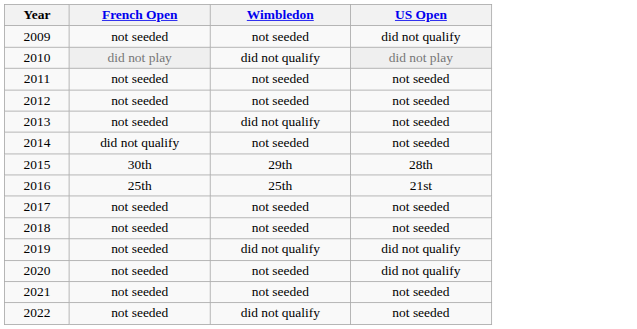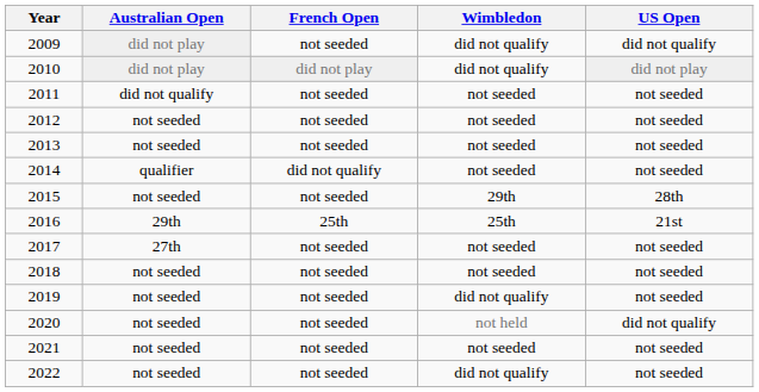+ column: Australian Open | did not play | did not play | did not qualify | not seeded | not seeded | qualifier | not seeded | 29th | 27th | not seeded | not seeded | not seeded | not seeded | not seeded
2009 | Wimbledon: not seeded -> did not qualify
2013 | Wimbledon: did not qualify -> not seeded
2015 | French Open: 30th -> not seeded
2019 | US Open: did not qualify -> not seeded
2020 | Wimbledon: not seeded -> not held
